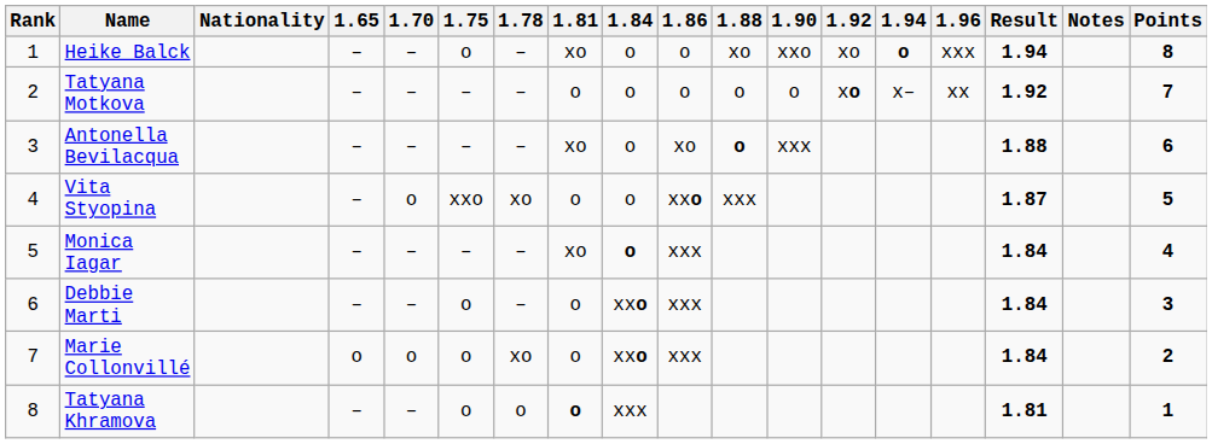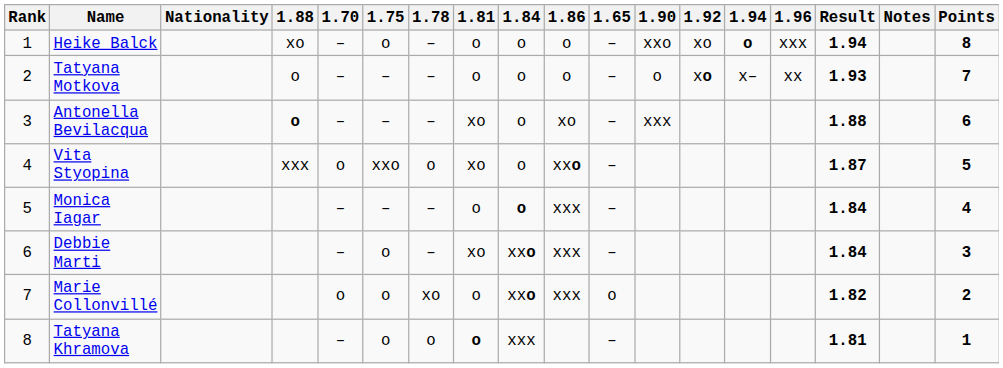columns swapped: 1.65 <-> 1.88
Heike Balck | 1.81: xo -> o
Tatyana Motkova | Result: 1.92 -> 1.93
Vita Styopina | 1.78: xo -> o
Vita Styopina | 1.81: o -> xo
Monica Iagar | 1.81: xo -> o
Debbie Marti | 1.81: o -> xo
Marie Collonvillé | Result: 1.84 -> 1.82
